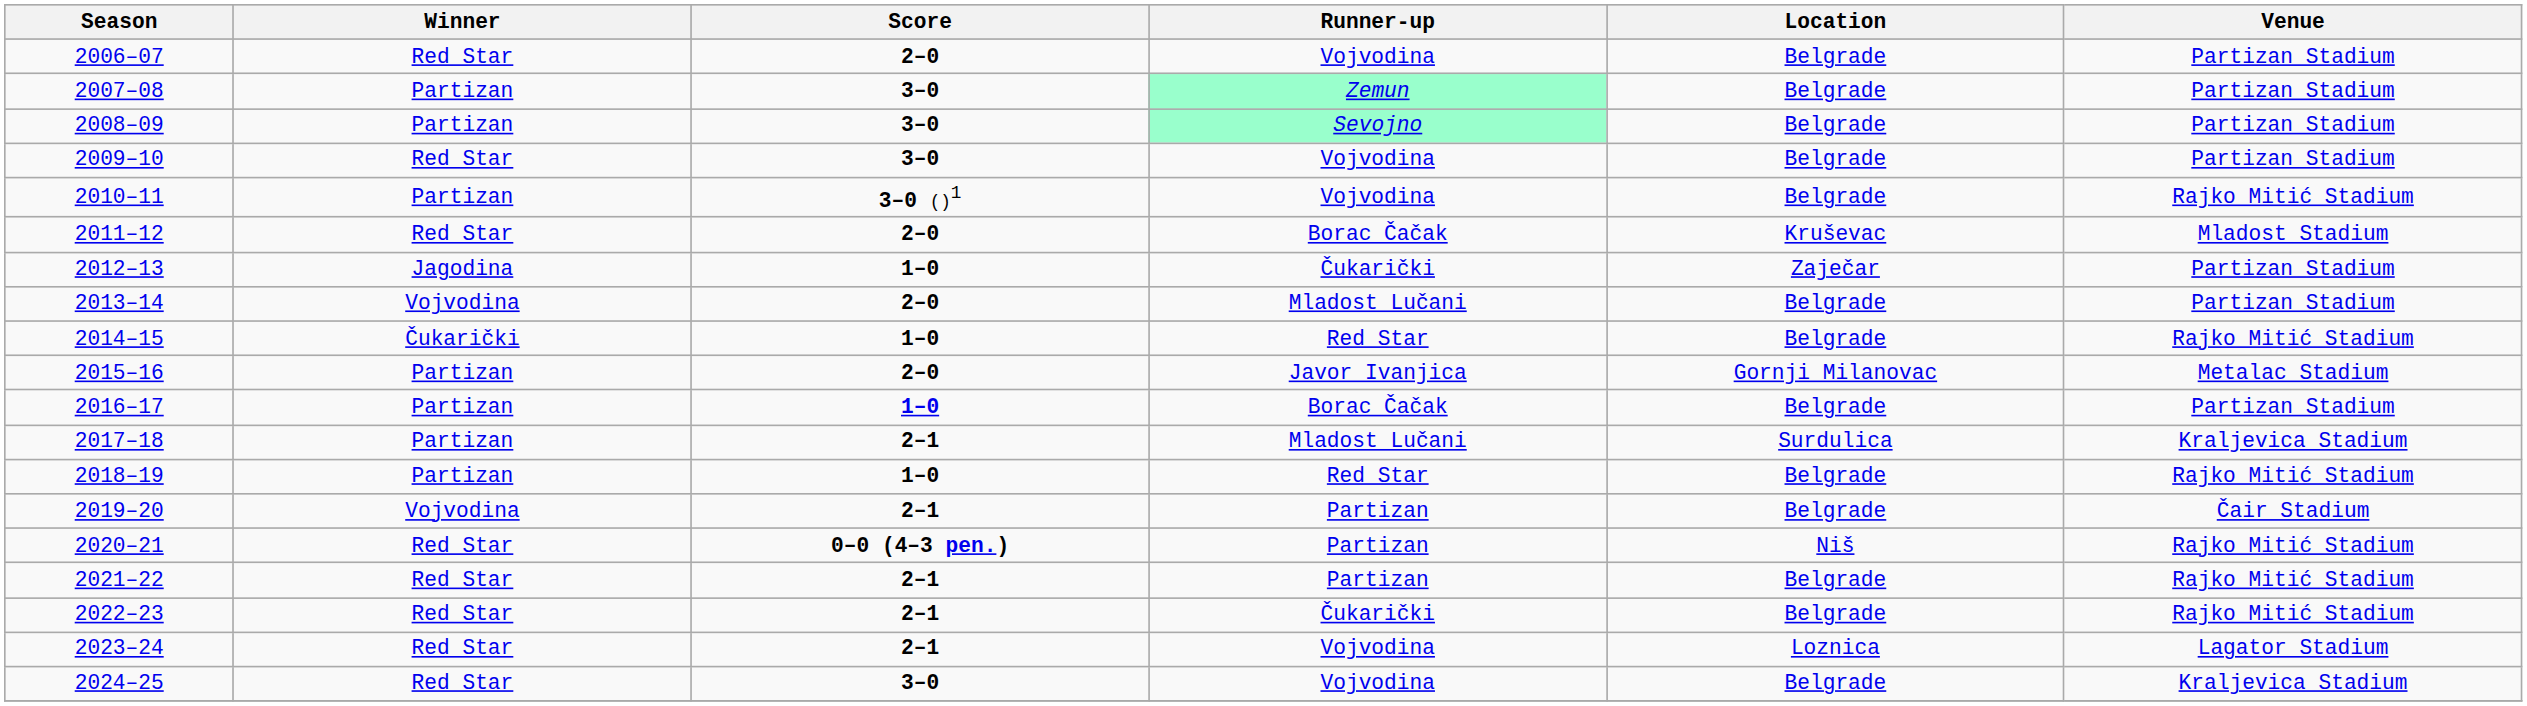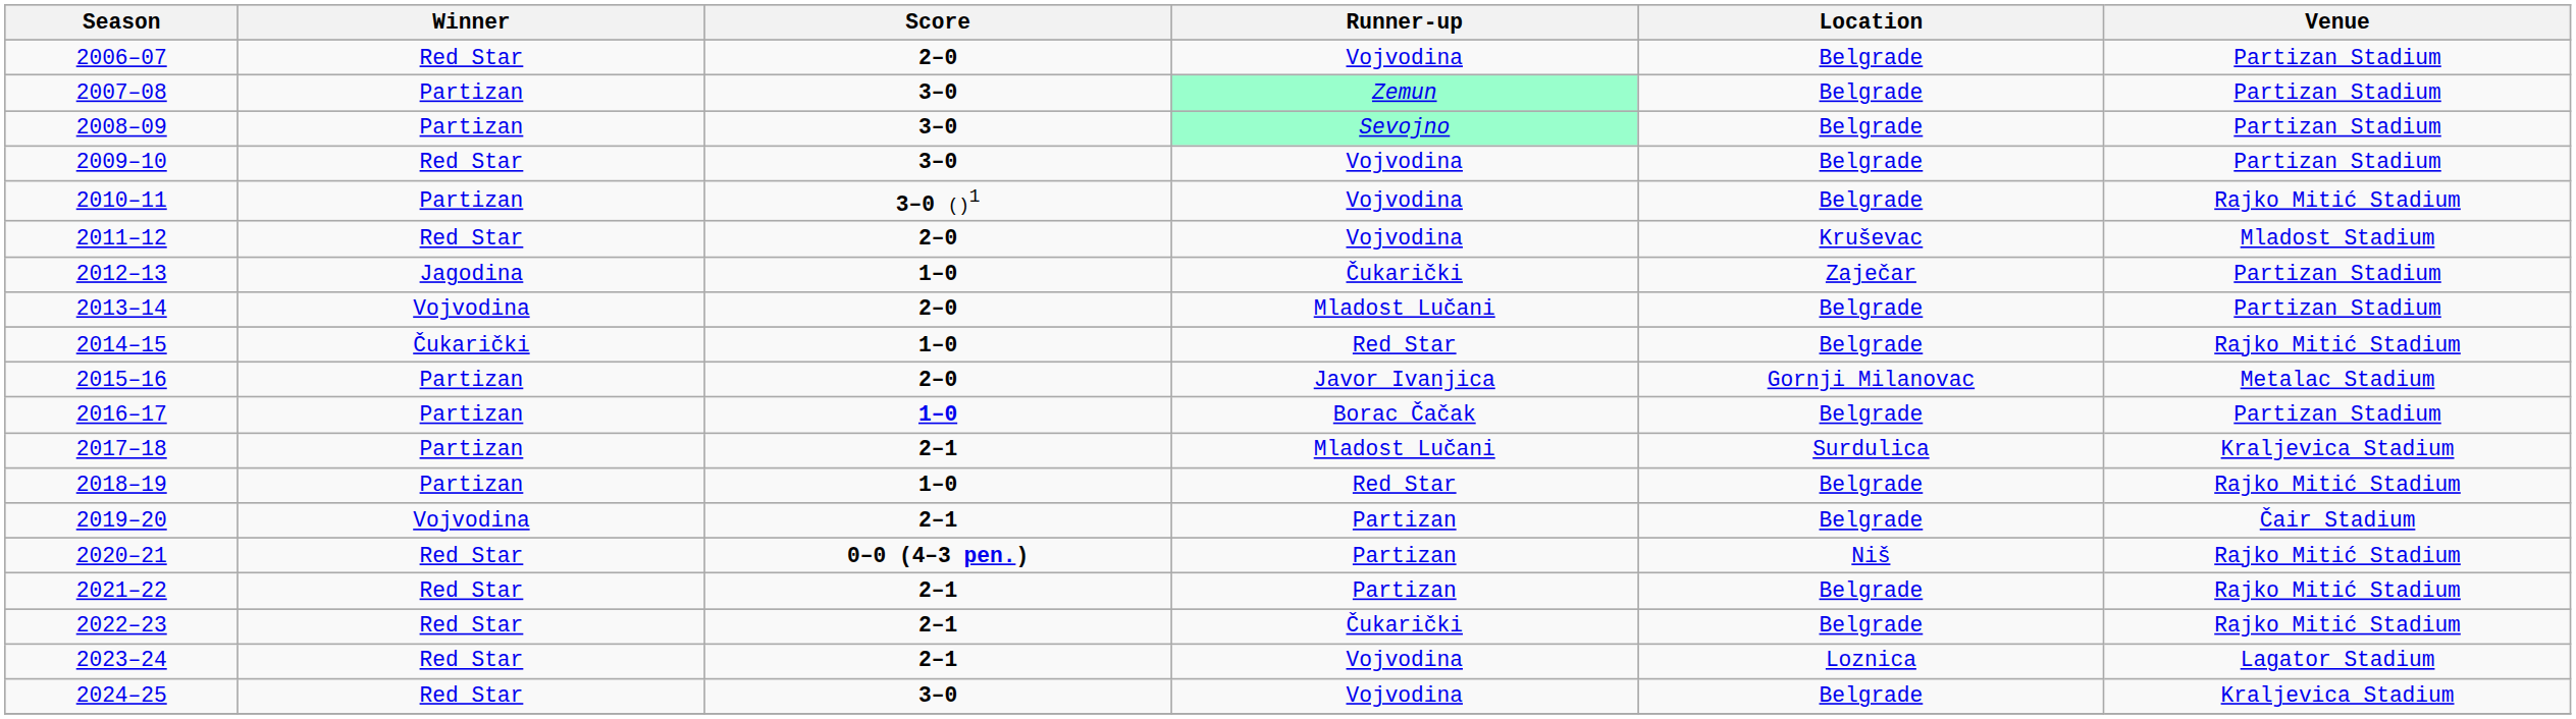2011–12 | Runner-up: Borac Čačak -> Vojvodina
